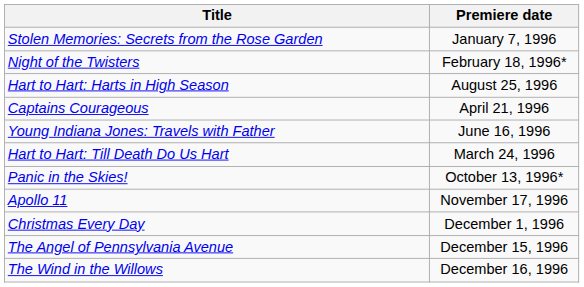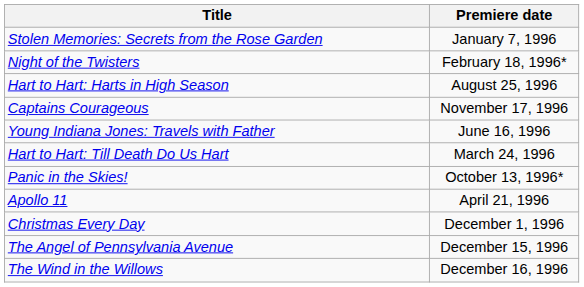Captains Courageous | Premiere date: April 21, 1996 -> November 17, 1996
Apollo 11 | Premiere date: November 17, 1996 -> April 21, 1996
